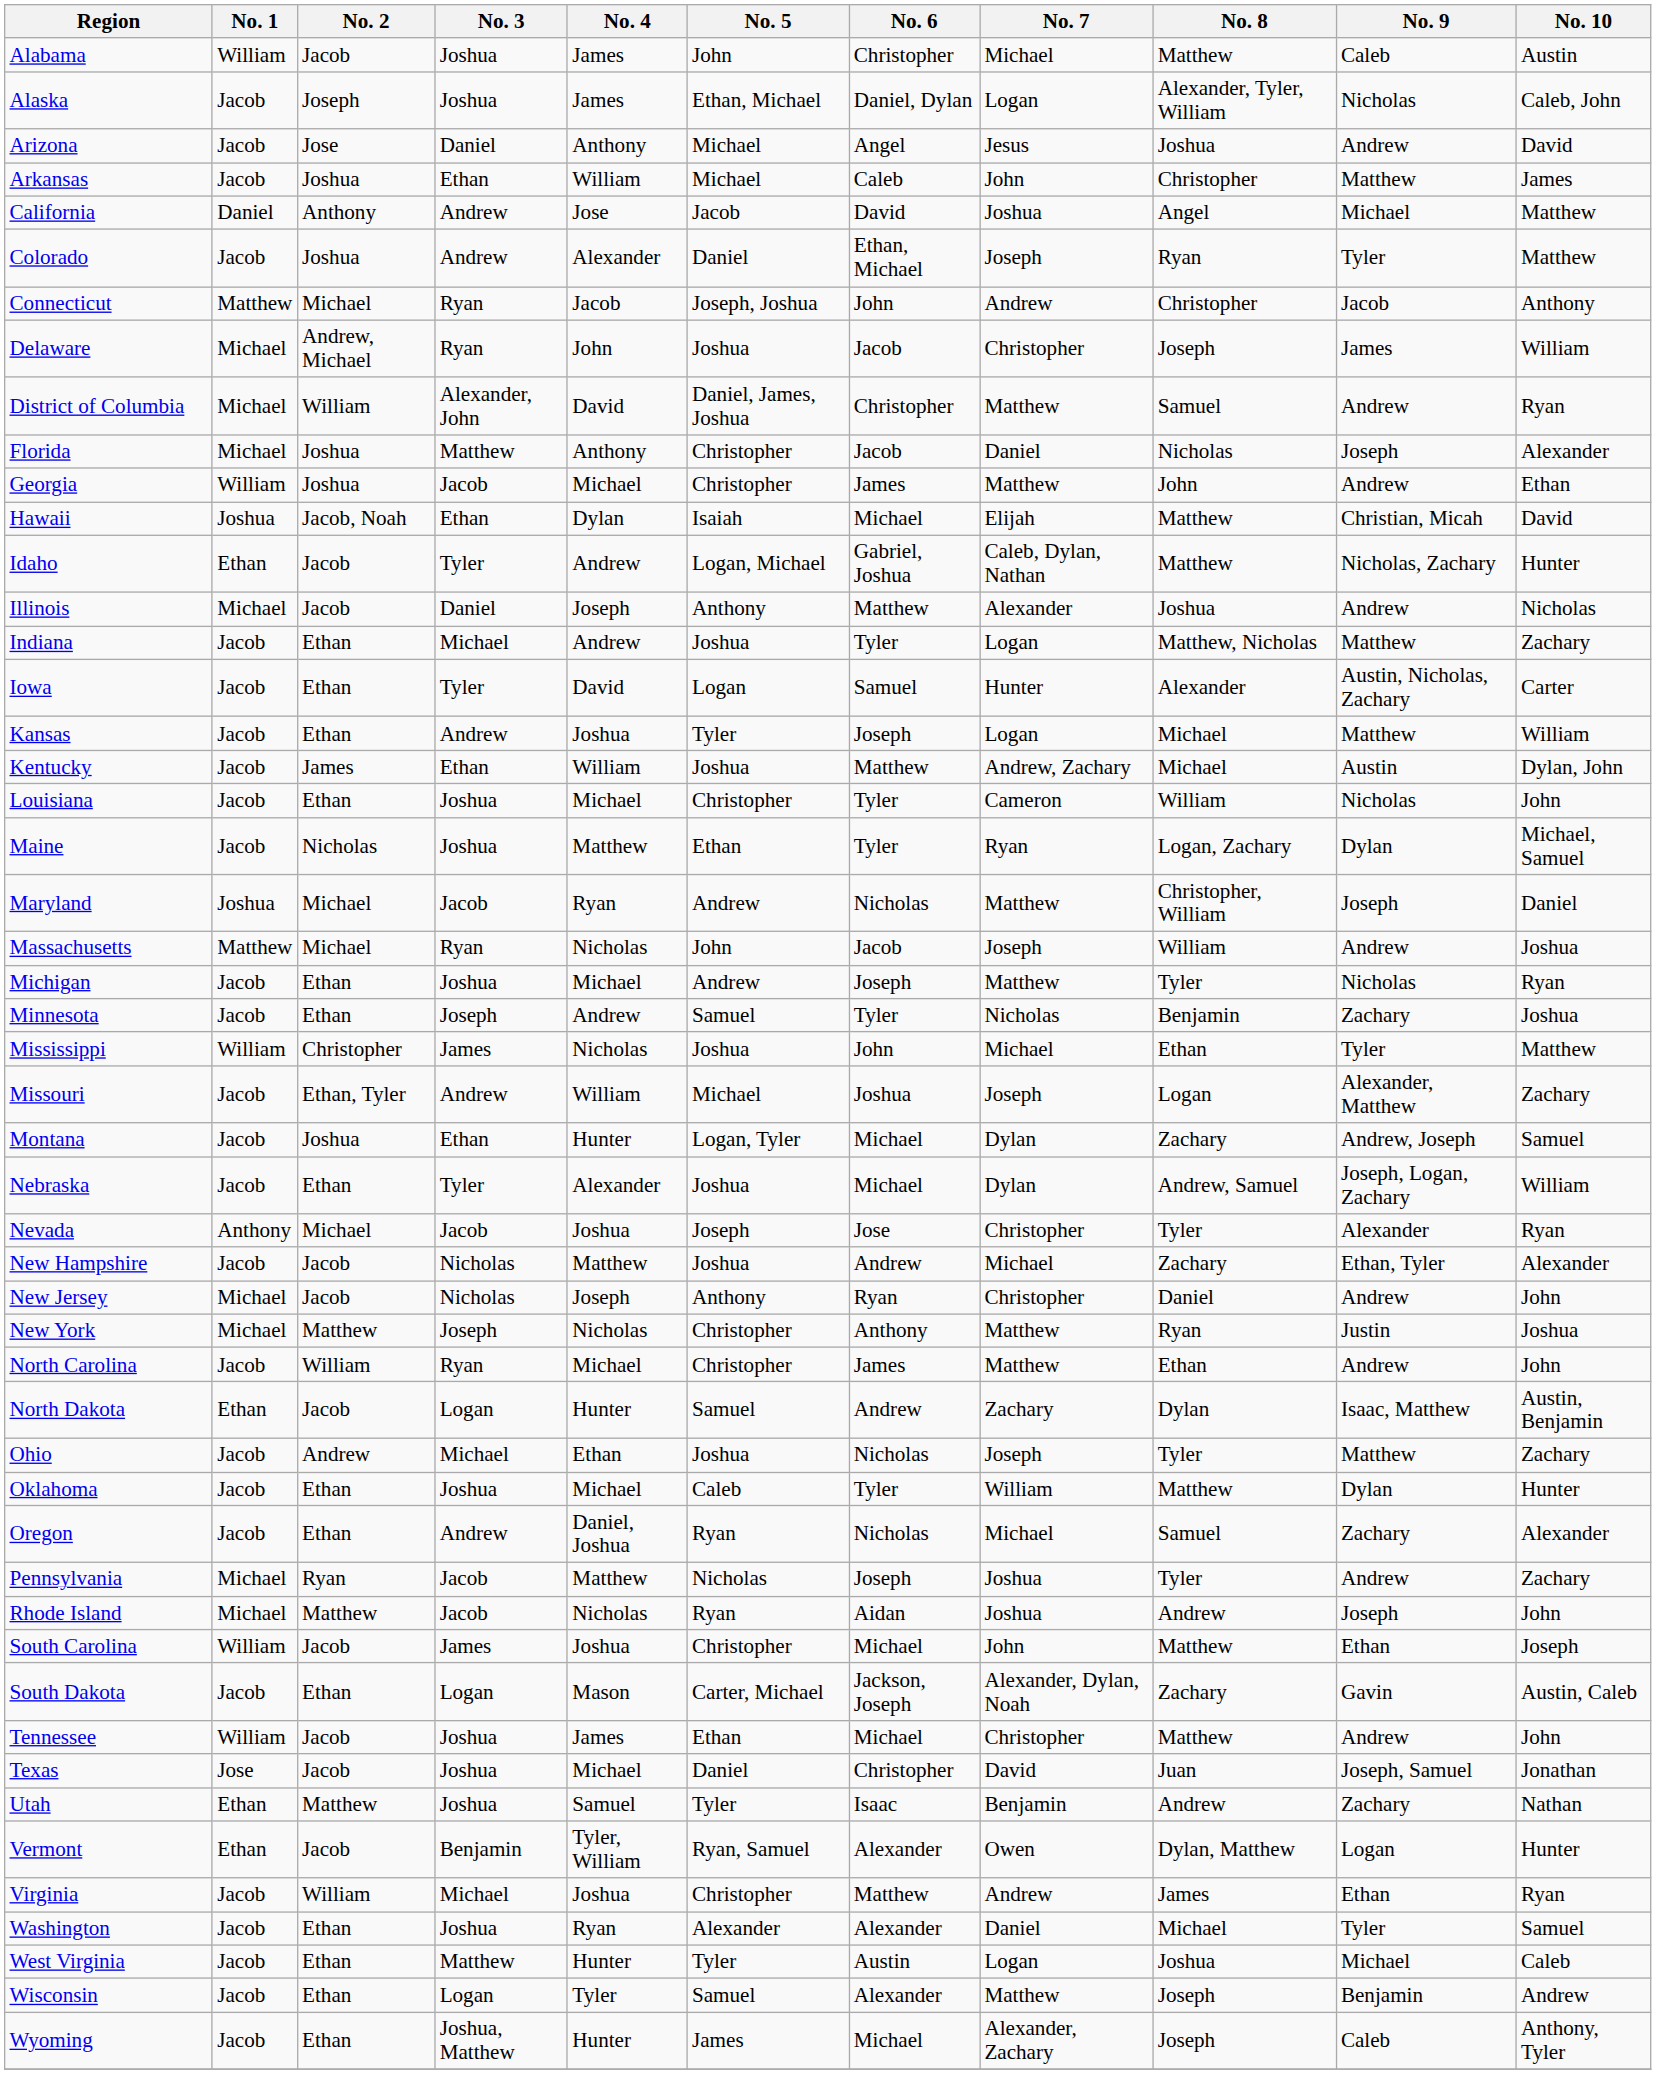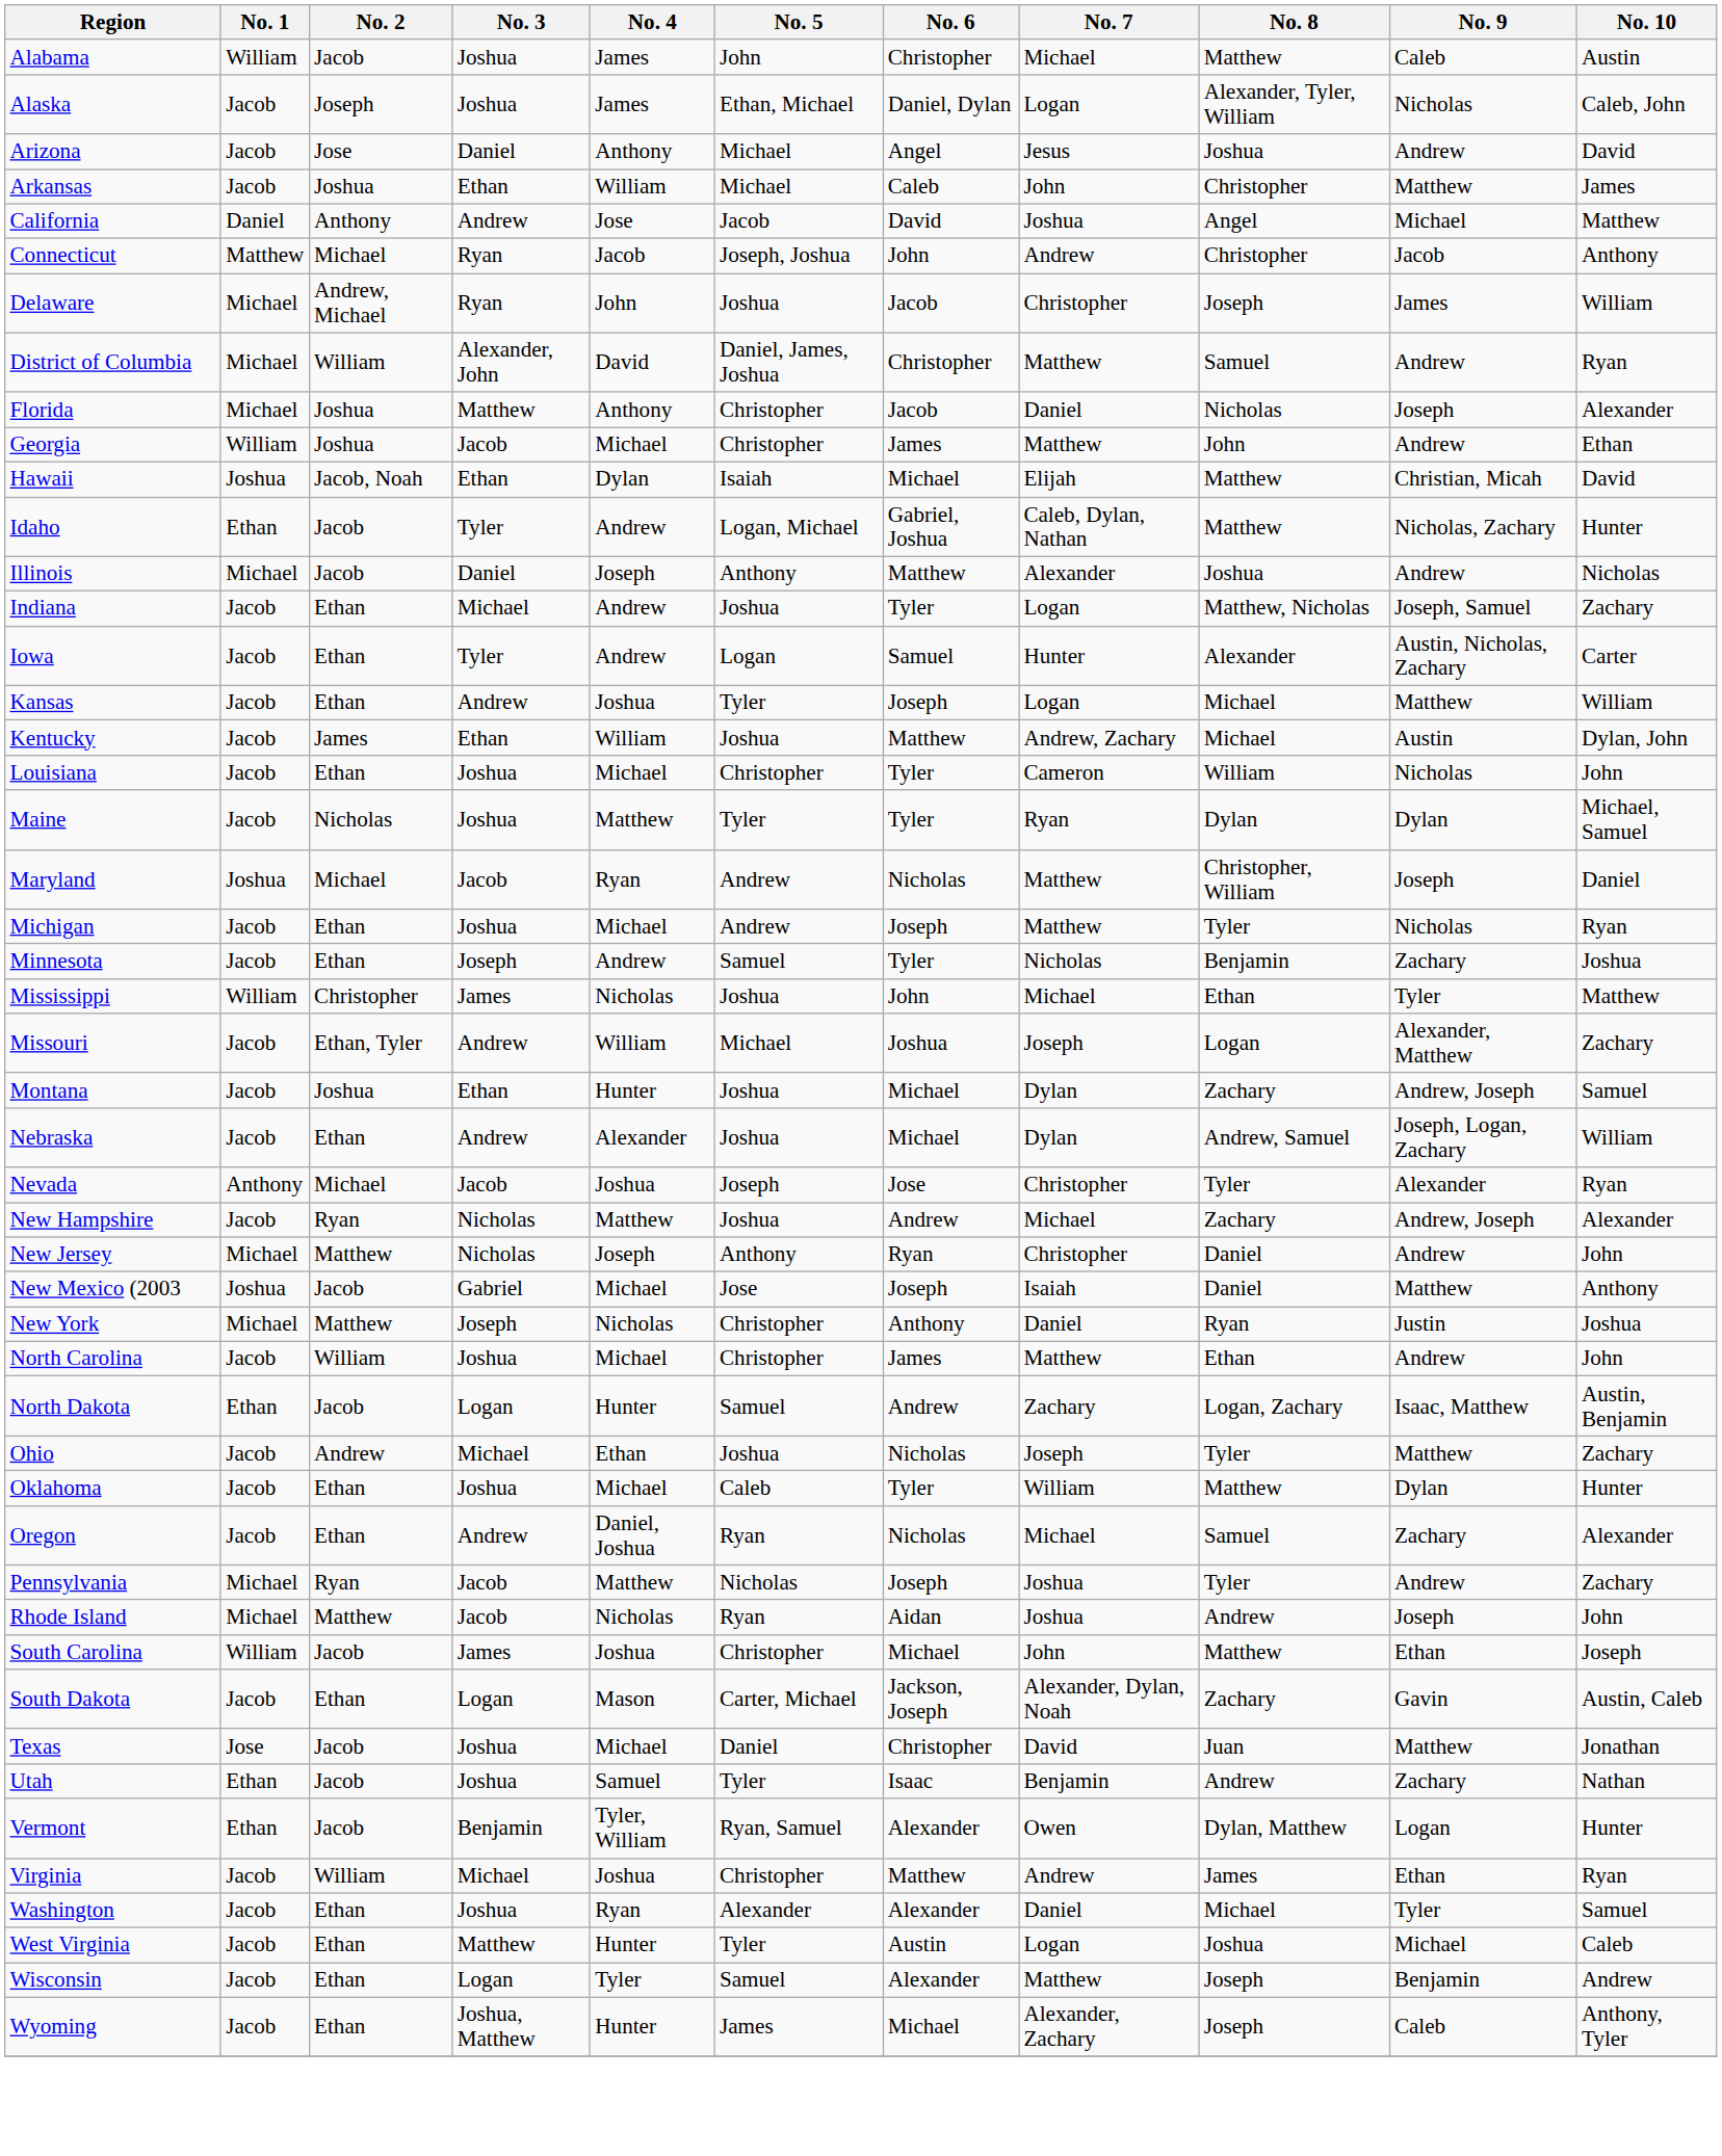- row: Colorado | Jacob | Joshua | Andrew | Alexander | Daniel | Ethan, Michael | Joseph | Ryan | Tyler | Matthew
Indiana | No. 9: Matthew -> Joseph, Samuel
Iowa | No. 4: David -> Andrew
Maine | No. 5: Ethan -> Tyler
Maine | No. 8: Logan, Zachary -> Dylan
- row: Massachusetts | Matthew | Michael | Ryan | Nicholas | John | Jacob | Joseph | William | Andrew | Joshua
Montana | No. 5: Logan, Tyler -> Joshua
Nebraska | No. 3: Tyler -> Andrew
New Hampshire | No. 2: Jacob -> Ryan
New Hampshire | No. 9: Ethan, Tyler -> Andrew, Joseph
New Jersey | No. 2: Jacob -> Matthew
+ row: New Mexico (2003 | Joshua | Jacob | Gabriel | Michael | Jose | Joseph | Isaiah | Daniel | Matthew | Anthony
New York | No. 7: Matthew -> Daniel
North Carolina | No. 3: Ryan -> Joshua
North Dakota | No. 8: Dylan -> Logan, Zachary
- row: Tennessee | William | Jacob | Joshua | James | Ethan | Michael | Christopher | Matthew | Andrew | John
Texas | No. 9: Joseph, Samuel -> Matthew
Utah | No. 2: Matthew -> Jacob
